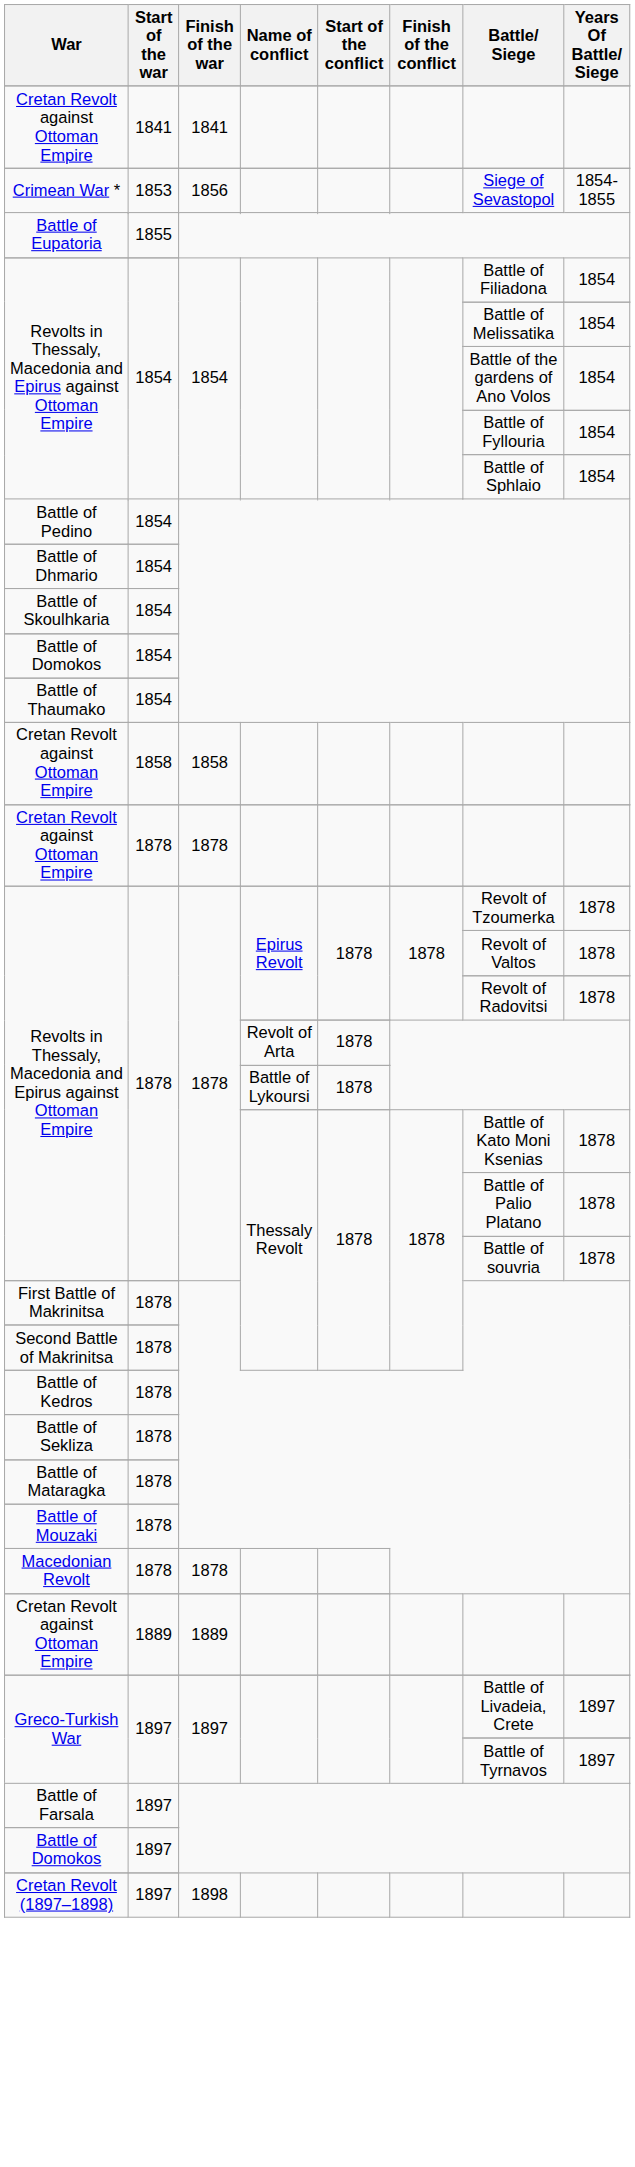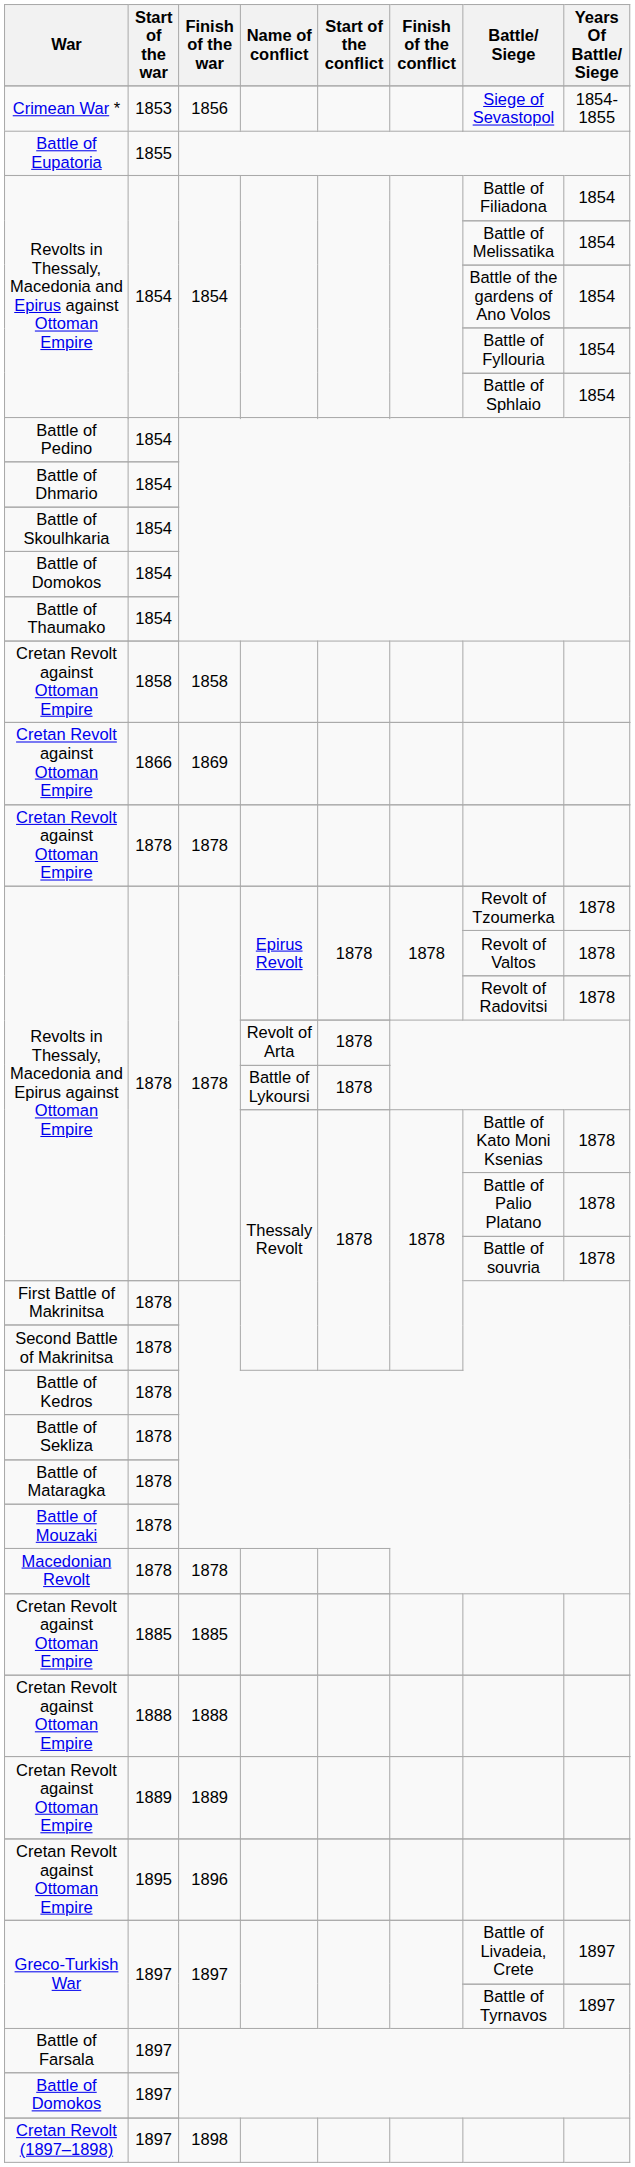- row: Cretan Revolt against Ottoman Empire | 1841 | 1841
+ row: Cretan Revolt against Ottoman Empire | 1866 | 1869
+ row: Cretan Revolt against Ottoman Empire | 1885 | 1885
+ row: Cretan Revolt against Ottoman Empire | 1888 | 1888
+ row: Cretan Revolt against Ottoman Empire | 1895 | 1896
